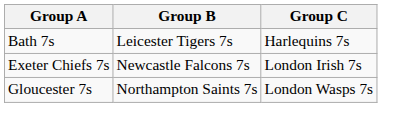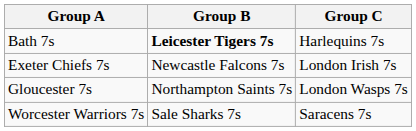Bath 7s | Group B: normal -> bold
+ row: Worcester Warriors 7s | Sale Sharks 7s | Saracens 7s
